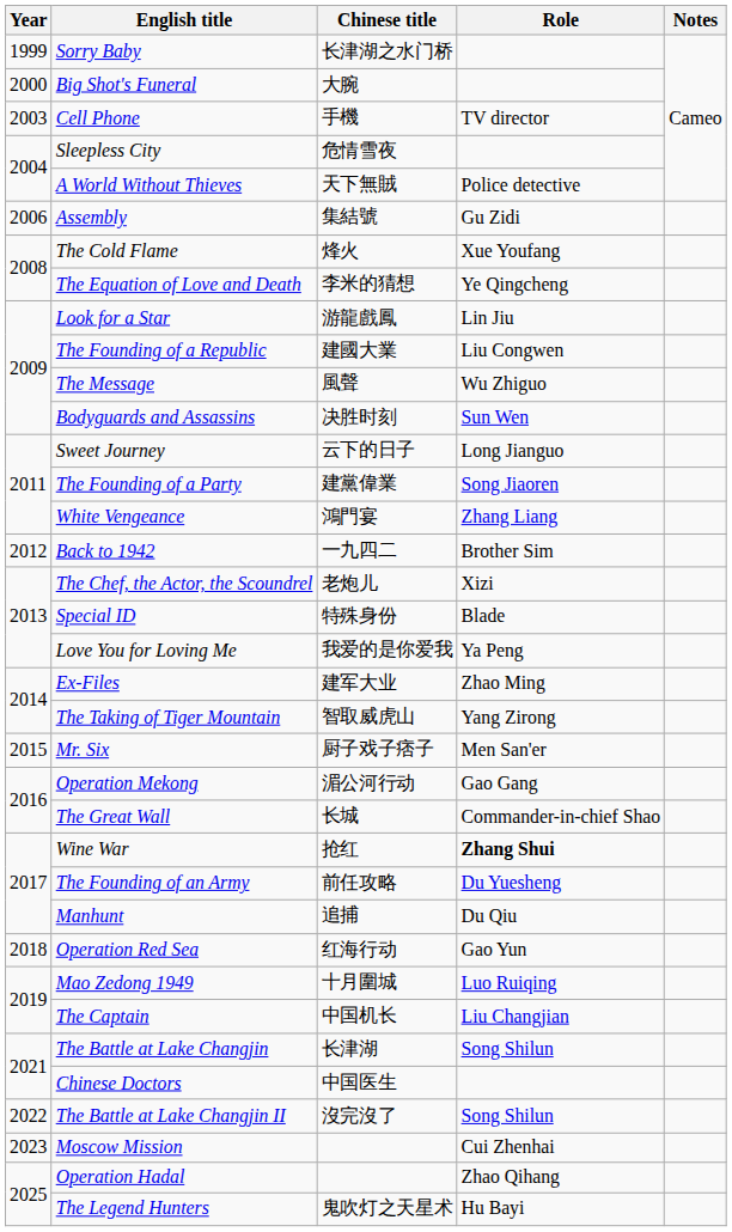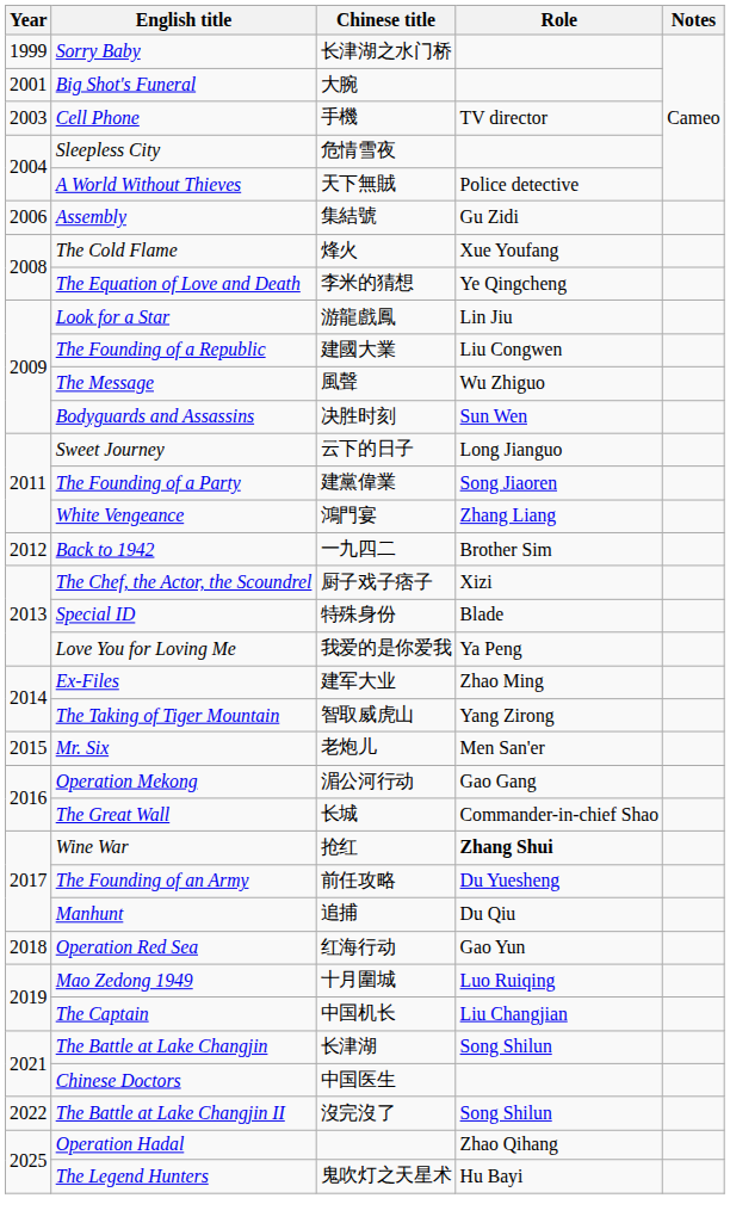Big Shot's Funeral | Year: 2000 -> 2001
The Chef, the Actor, the Scoundrel | Chinese title: 老炮儿 -> 厨子戏子痞子
Mr. Six | Chinese title: 厨子戏子痞子 -> 老炮儿
- row: 2023 | Moscow Mission | Cui Zhenhai
